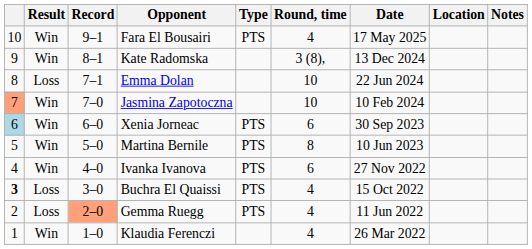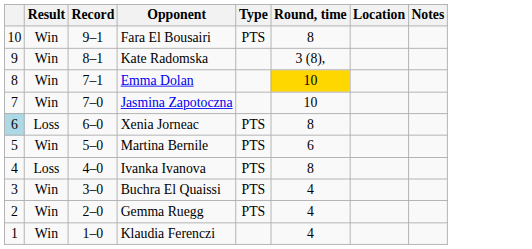- column: Date | 17 May 2025 | 13 Dec 2024 | 22 Jun 2024 | 10 Feb 2024 | 30 Sep 2023 | 10 Jun 2023 | 27 Nov 2022 | 15 Oct 2022 | 11 Jun 2022 | 26 Mar 2022
Fara El Bousairi | Round, time: 4 -> 8
Emma Dolan | Result: Loss -> Win
Emma Dolan | Round, time: no background -> gold background
Jasmina Zapotoczna | column 1: lightsalmon background -> no background
Xenia Jorneac | Result: Win -> Loss
Xenia Jorneac | Round, time: 6 -> 8
Martina Bernile | Round, time: 8 -> 6
Ivanka Ivanova | Result: Win -> Loss
Ivanka Ivanova | Round, time: 6 -> 8
Buchra El Quaissi | column 1: bold -> normal
Buchra El Quaissi | Result: Loss -> Win
Gemma Ruegg | Result: Loss -> Win
Gemma Ruegg | Record: lightsalmon background -> no background
